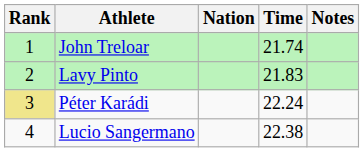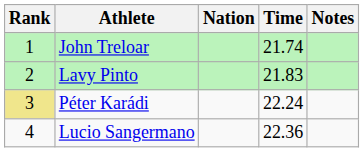Lucio Sangermano | Time: 22.38 -> 22.36
